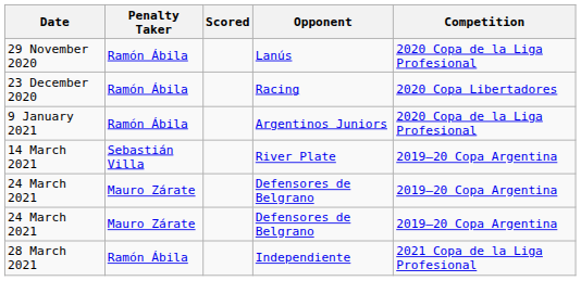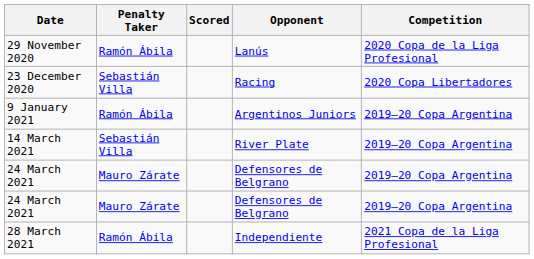23 December 2020 | Penalty Taker: Ramón Ábila -> Sebastián Villa
9 January 2021 | Competition: 2020 Copa de la Liga Profesional -> 2019–20 Copa Argentina
